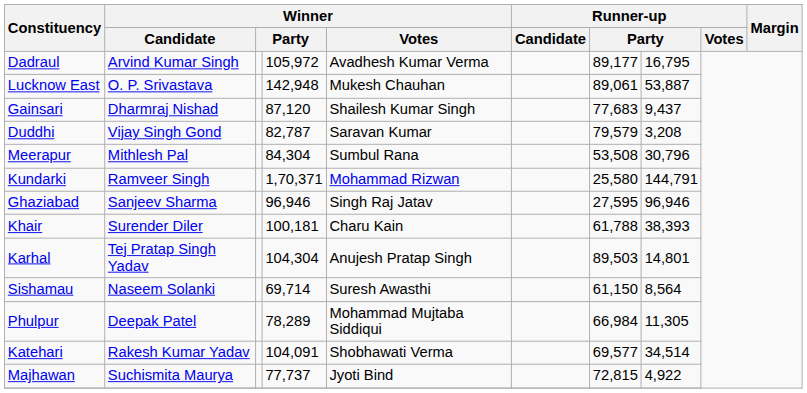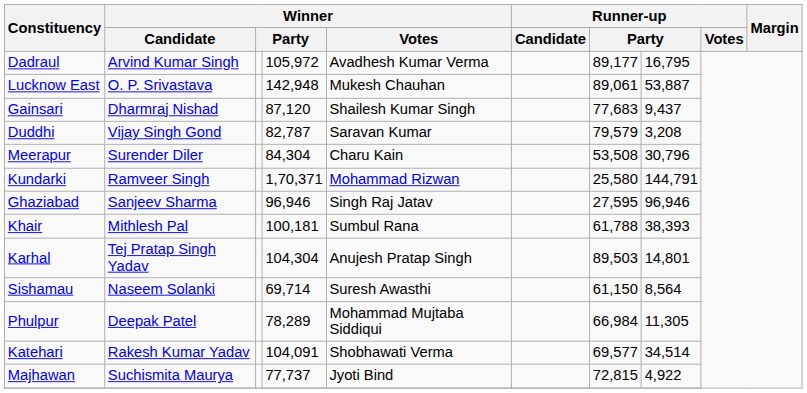Meerapur | Winner / Candidate: Mithlesh Pal -> Surender Diler
Meerapur | Winner / Votes: Sumbul Rana -> Charu Kain
Khair | Winner / Candidate: Surender Diler -> Mithlesh Pal
Khair | Winner / Votes: Charu Kain -> Sumbul Rana
